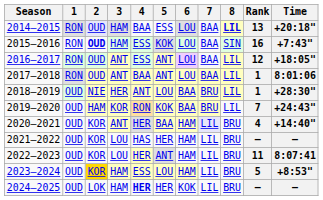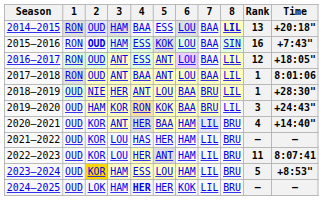2019–2020 | Rank: 7 -> 3
